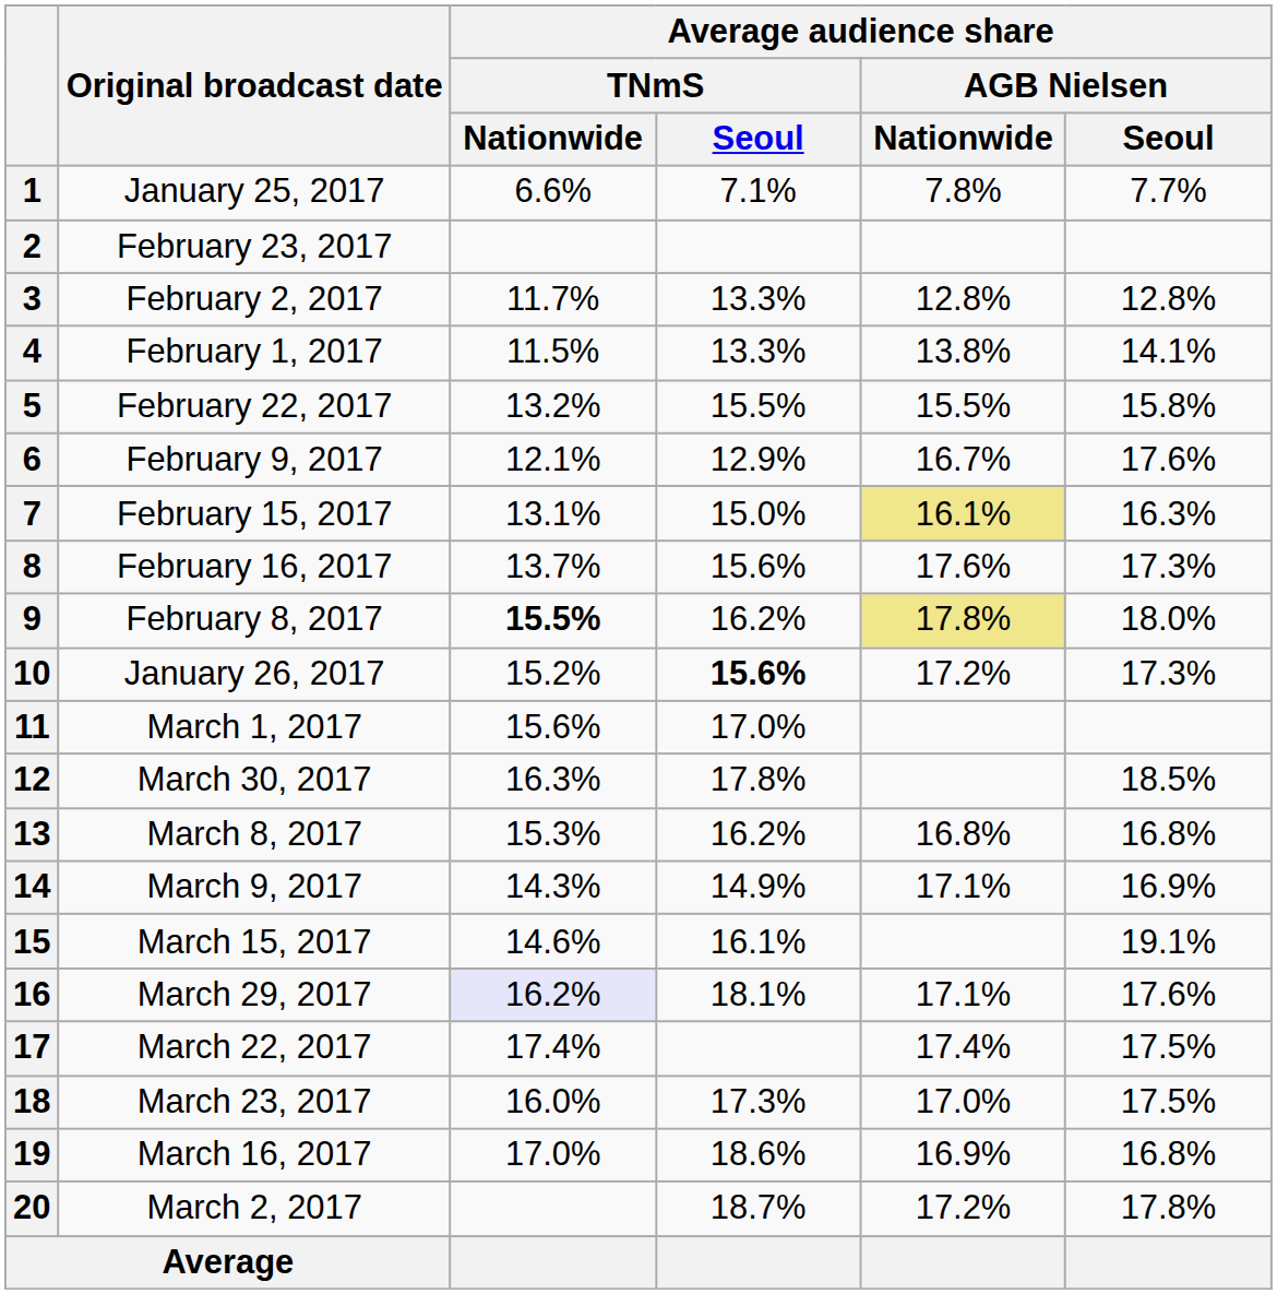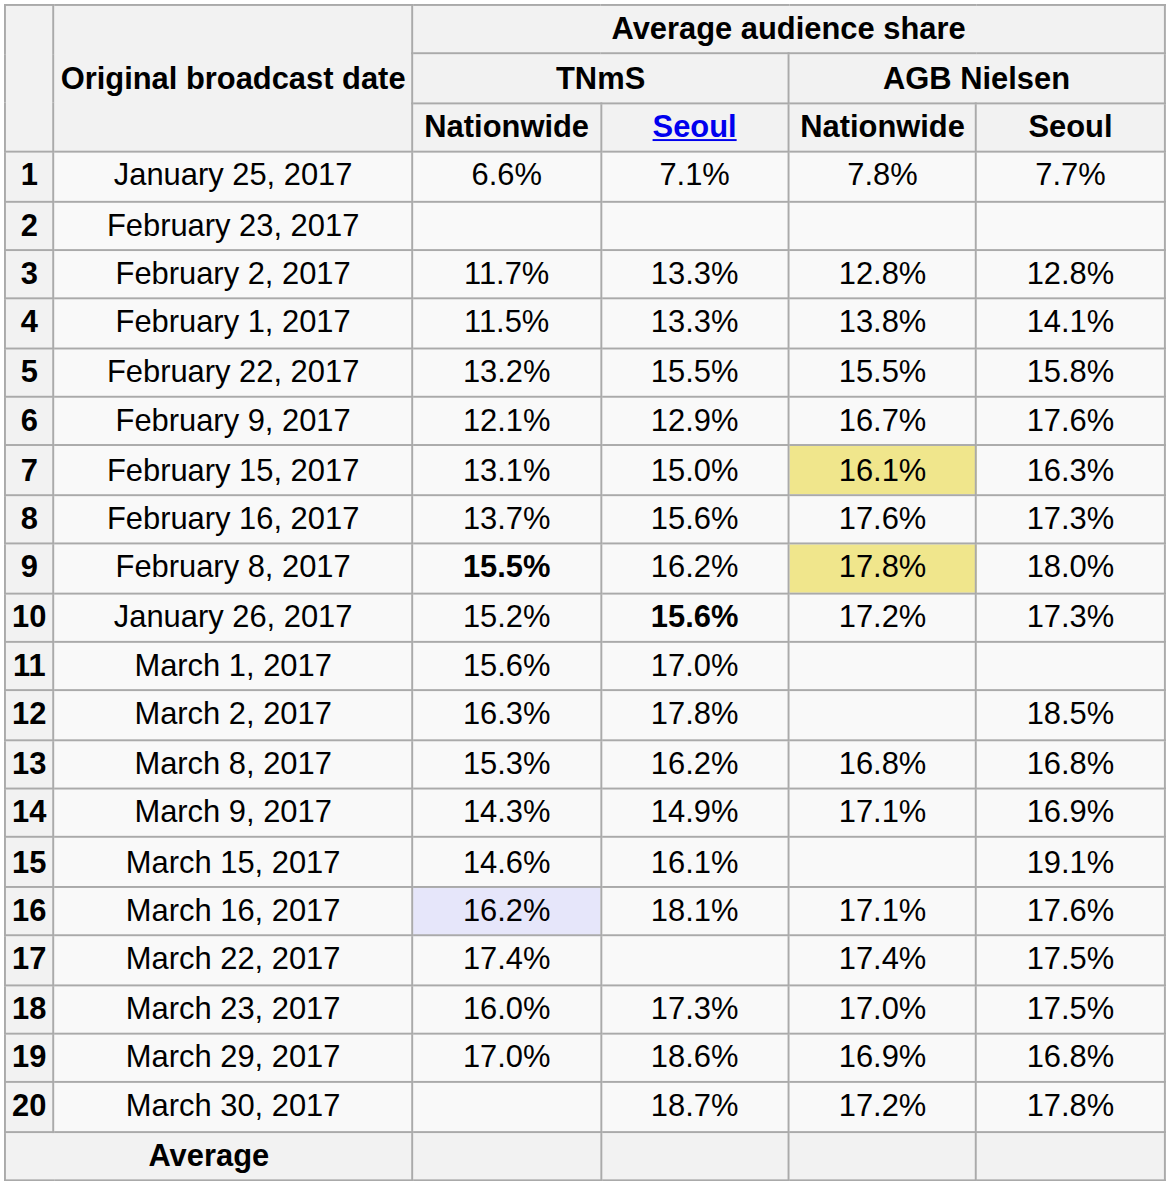12 | Original broadcast date: March 30, 2017 -> March 2, 2017
16 | Original broadcast date: March 29, 2017 -> March 16, 2017
19 | Original broadcast date: March 16, 2017 -> March 29, 2017
20 | Original broadcast date: March 2, 2017 -> March 30, 2017
